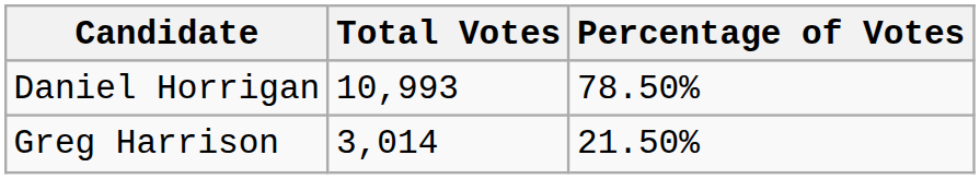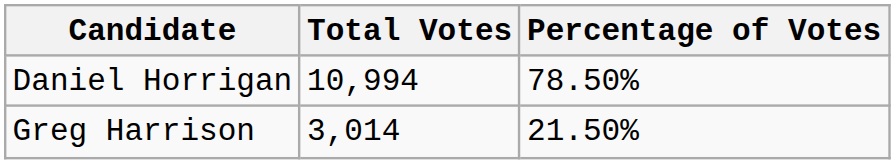Daniel Horrigan | Total Votes: 10,993 -> 10,994
